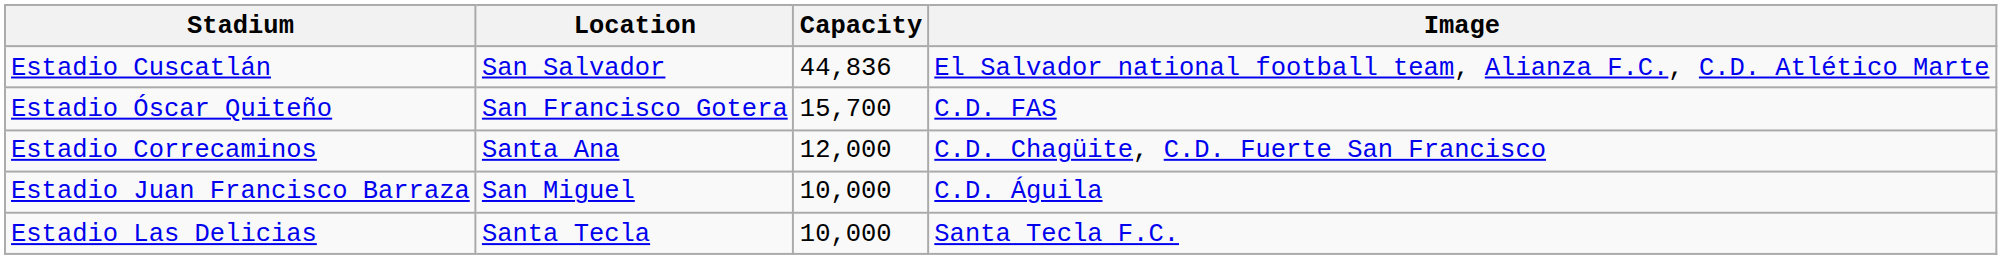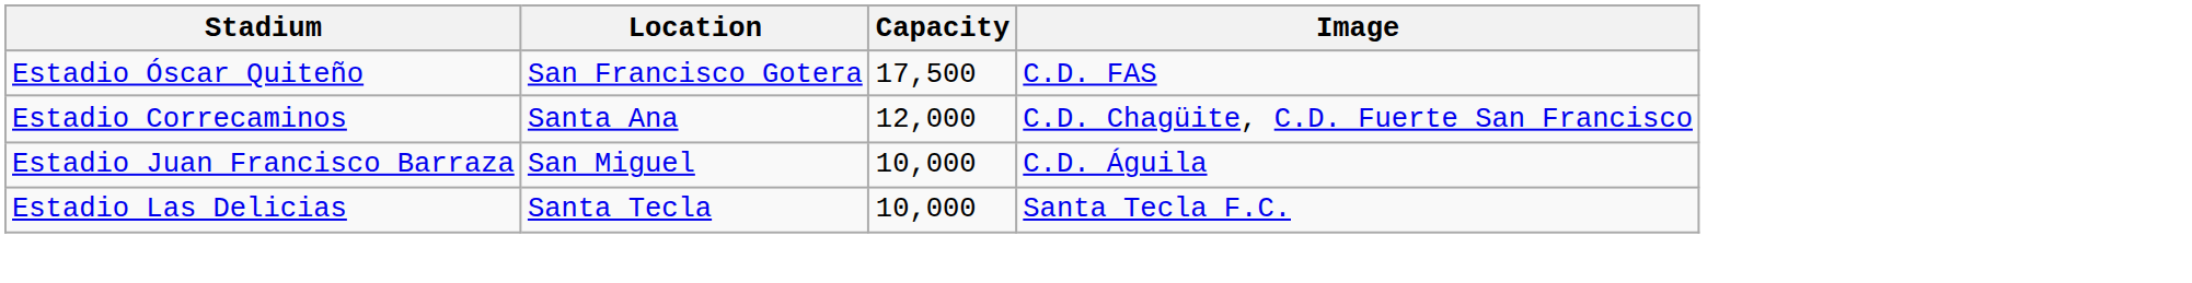- row: Estadio Cuscatlán | San Salvador | 44,836 | El Salvador national football team, Alianza F.C., C.D. Atlético Marte
Estadio Óscar Quiteño | Capacity: 15,700 -> 17,500
